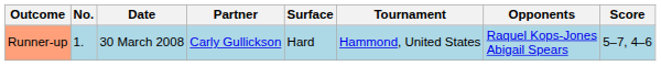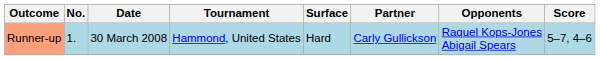columns swapped: Tournament <-> Partner
